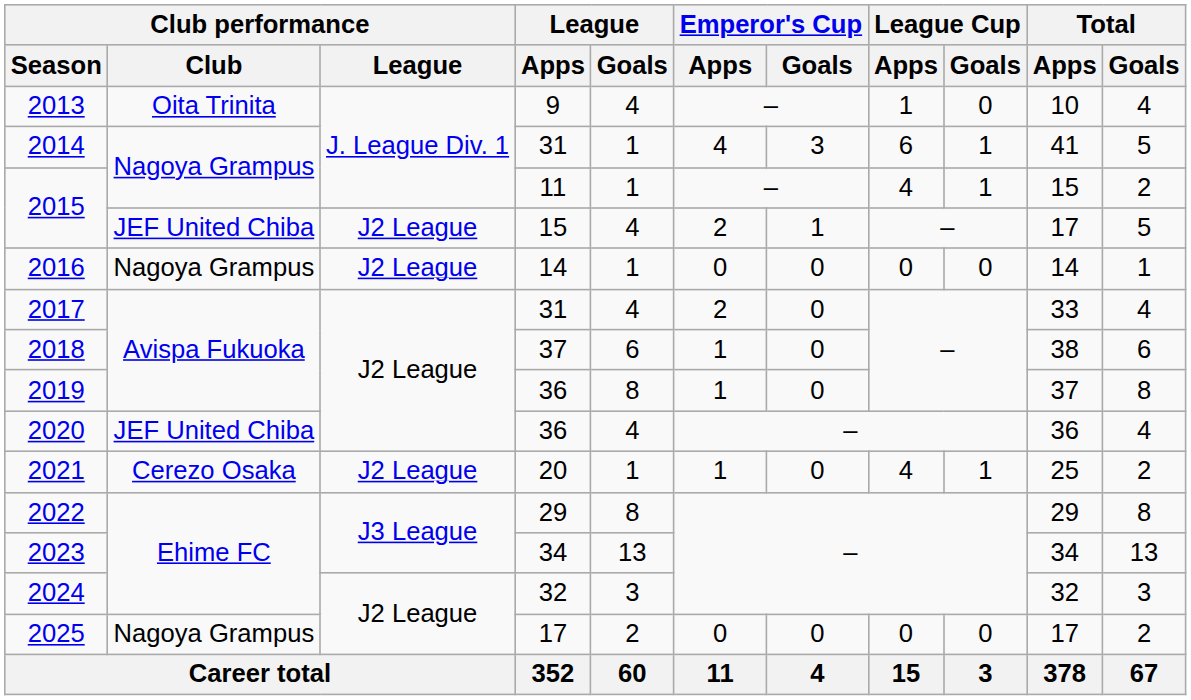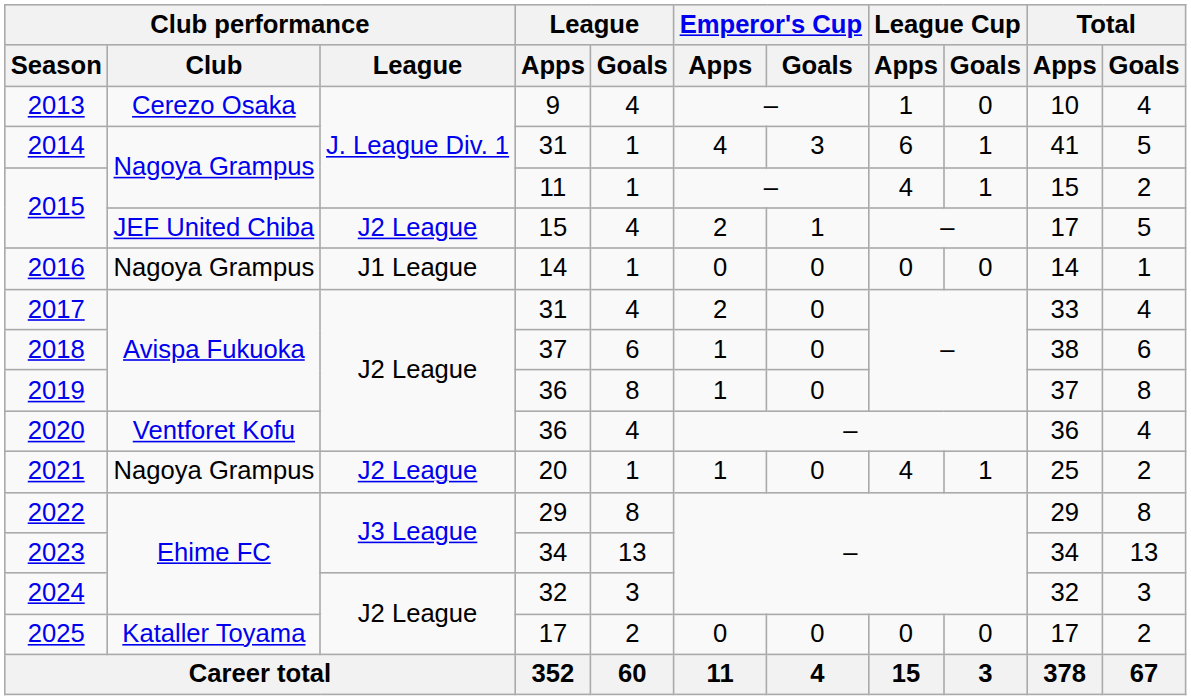2013 | Club performance / Club: Oita Trinita -> Cerezo Osaka
2016 | Club performance / League: J2 League -> J1 League
2020 | Club performance / Club: JEF United Chiba -> Ventforet Kofu
2021 | Club performance / Club: Cerezo Osaka -> Nagoya Grampus
2025 | Club performance / Club: Nagoya Grampus -> Kataller Toyama
